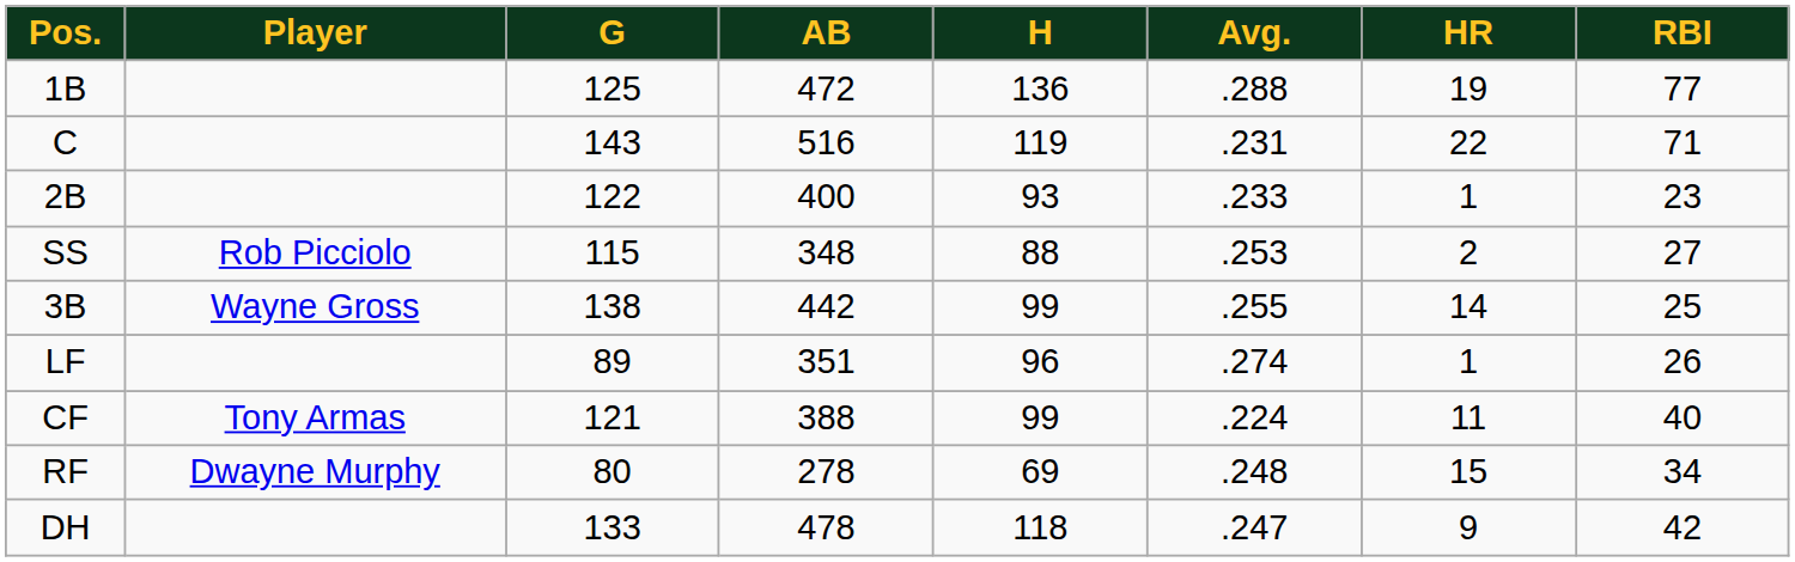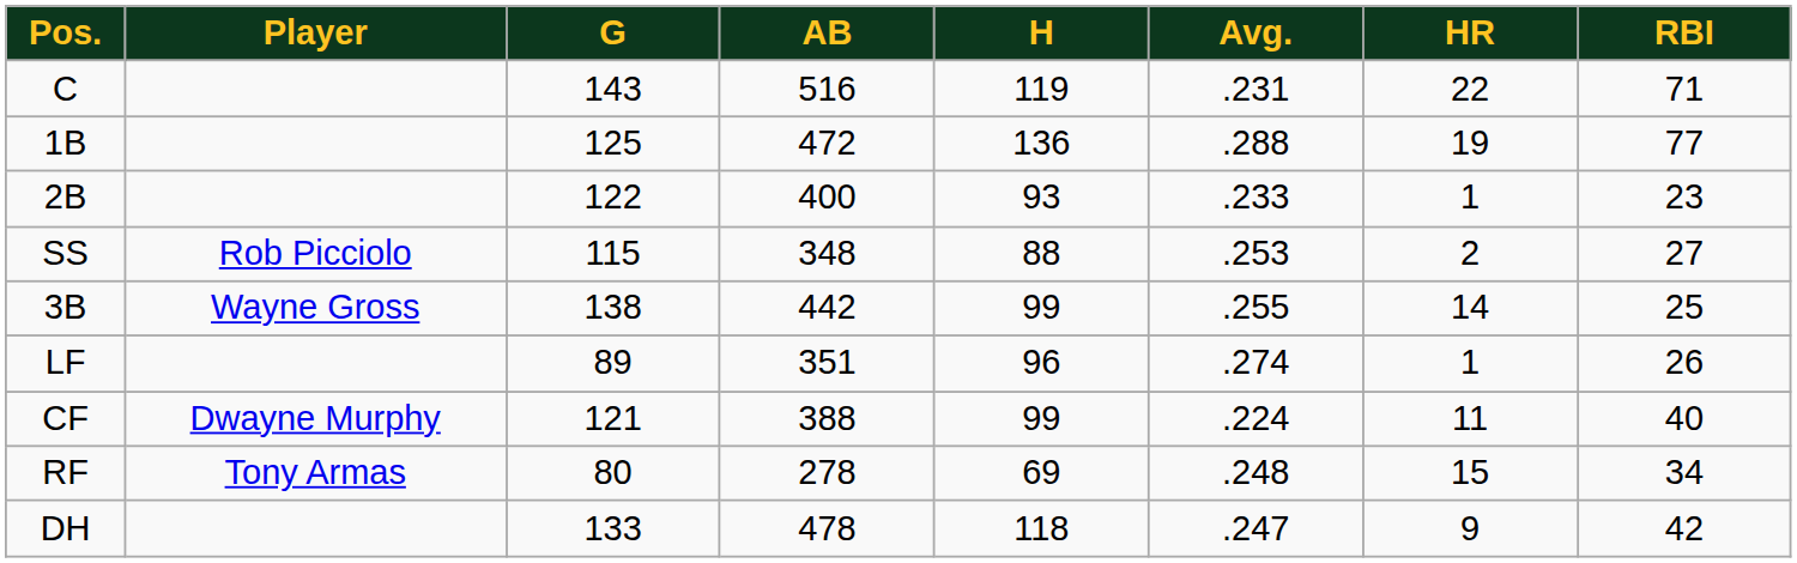rows swapped: C <-> 1B
CF | Player: Tony Armas -> Dwayne Murphy
RF | Player: Dwayne Murphy -> Tony Armas
